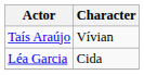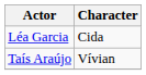rows swapped: Léa Garcia <-> Taís Araújo
